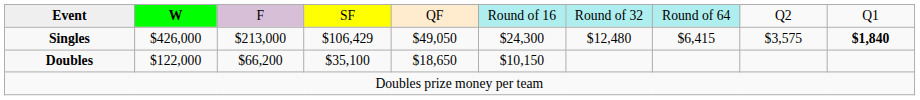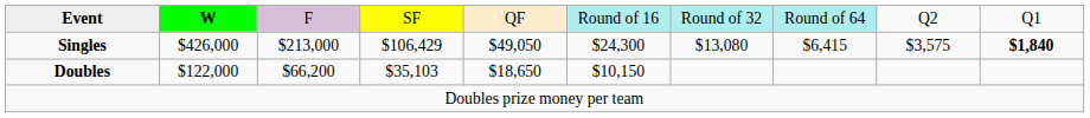Singles | column 7: $12,480 -> $13,080
Doubles | column 4: $35,100 -> $35,103
